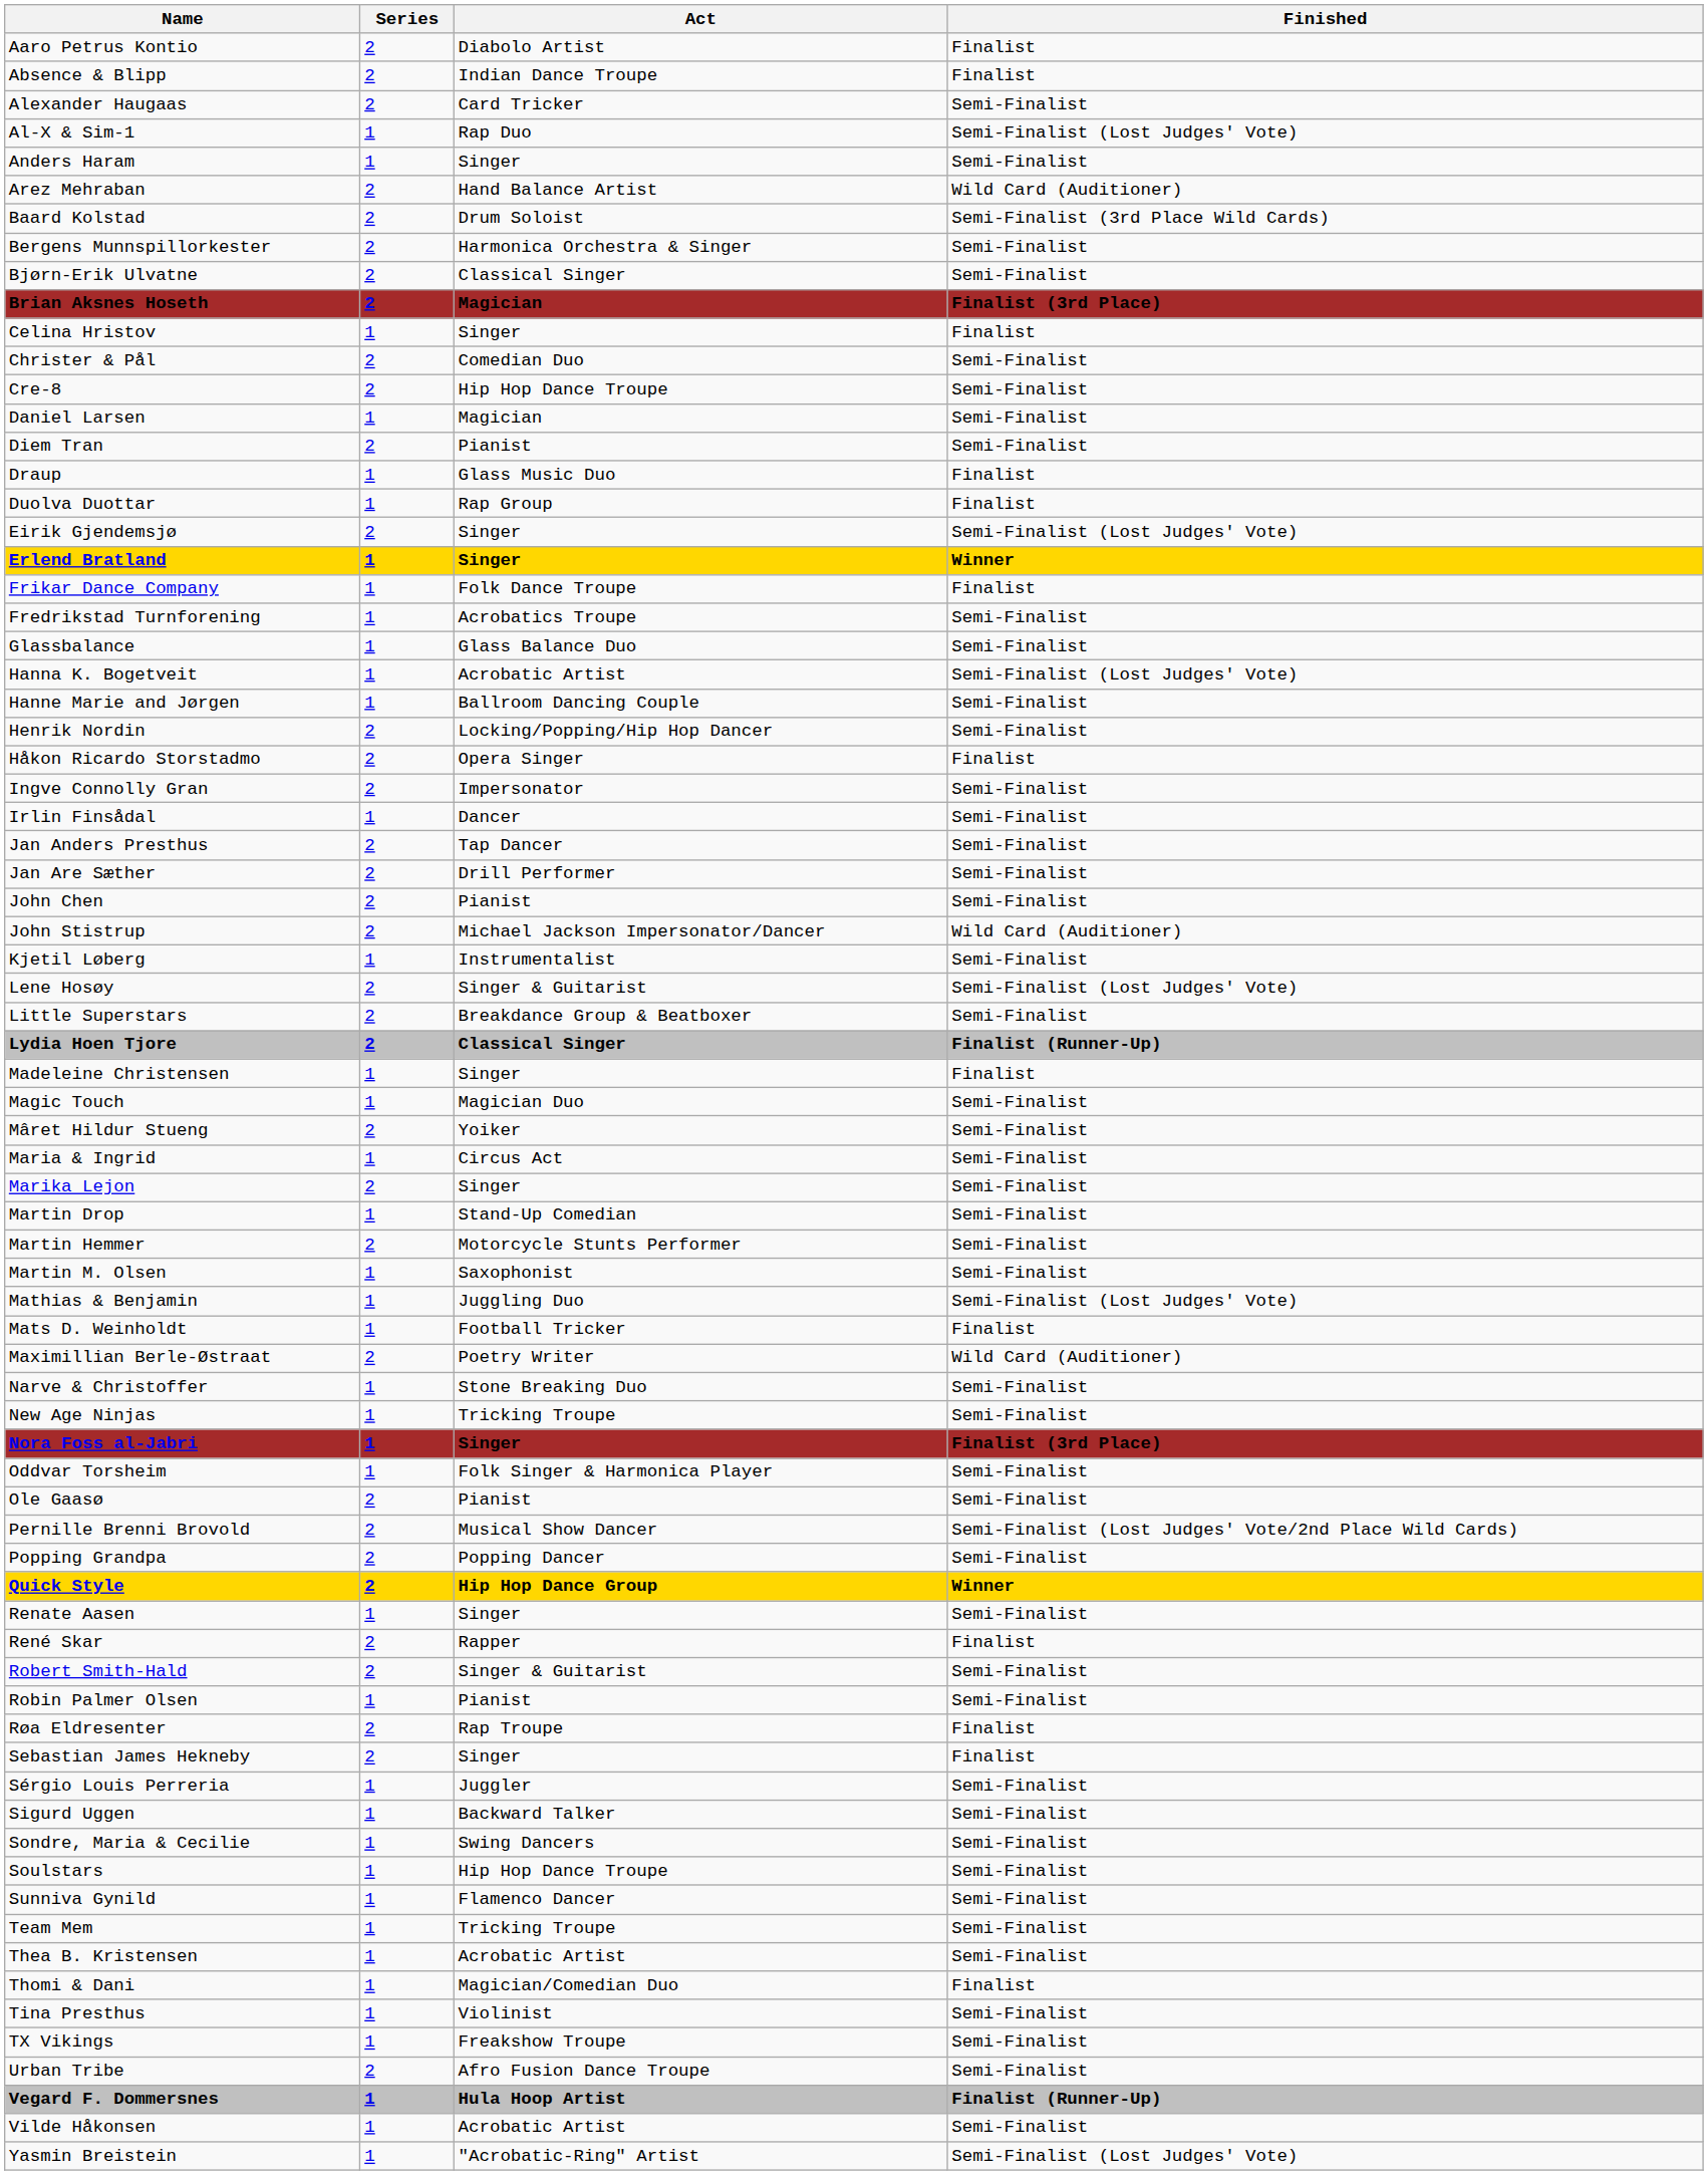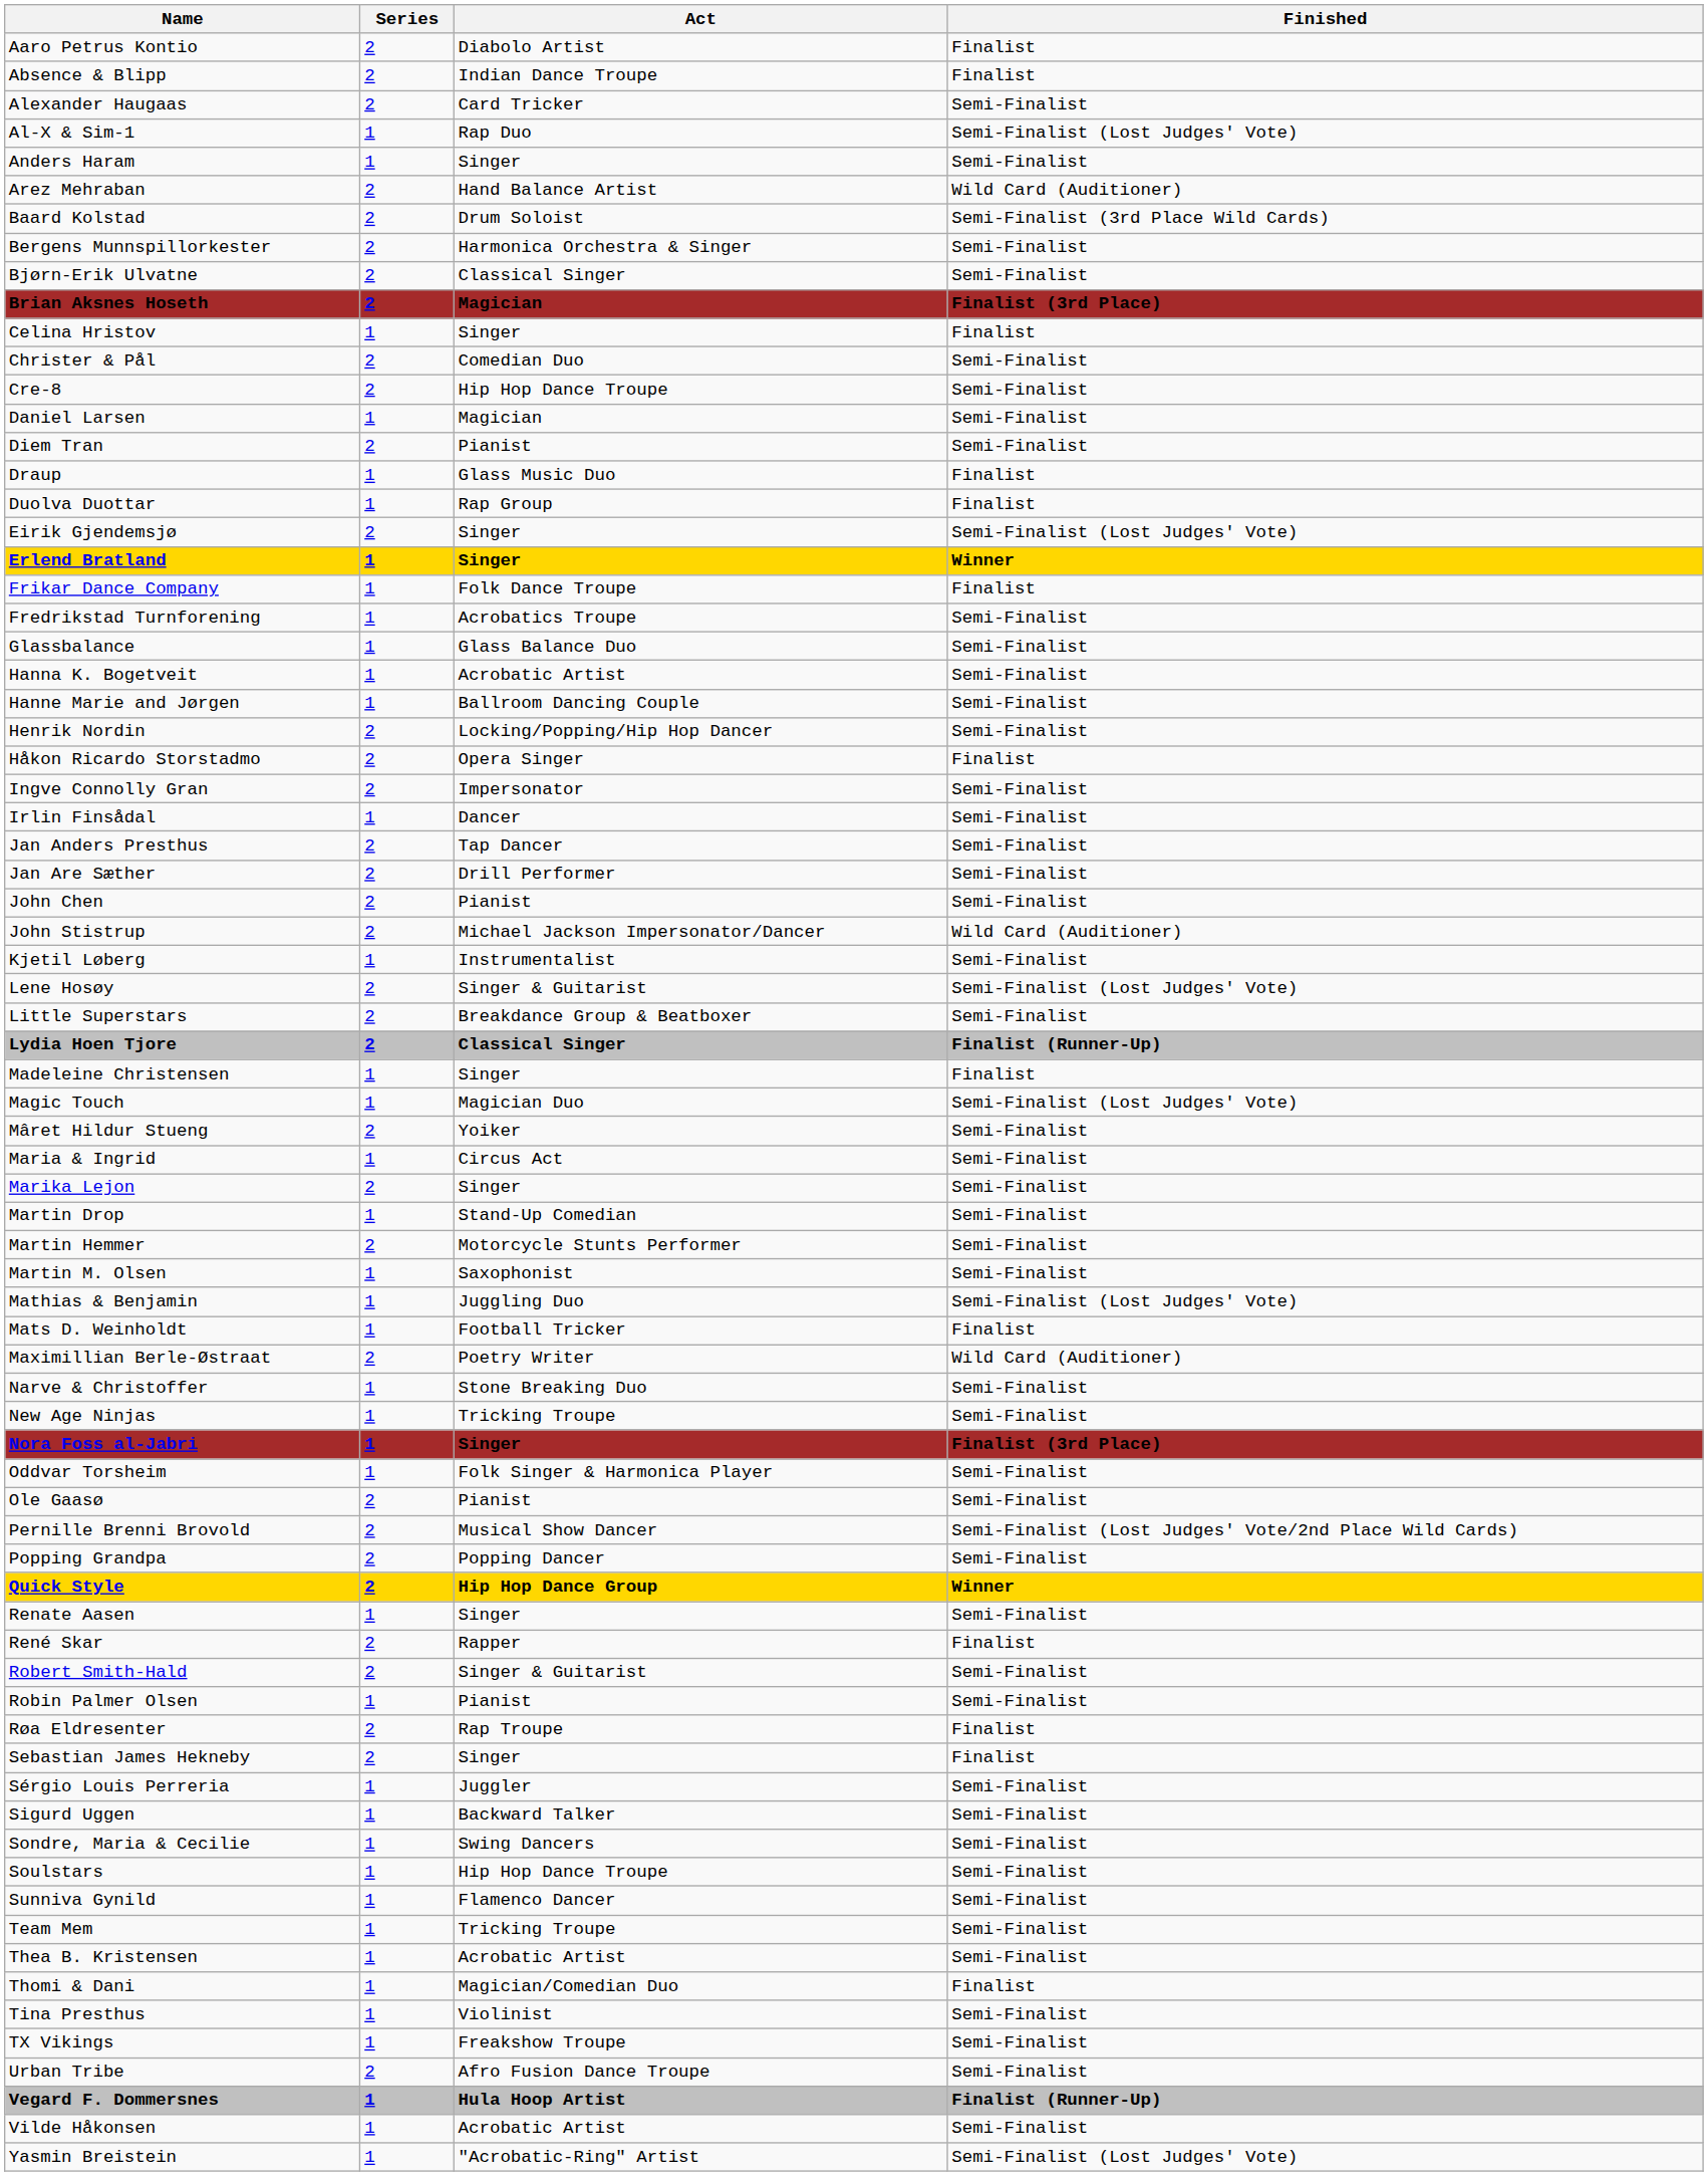Hanna K. Bogetveit | Finished: Semi-Finalist (Lost Judges' Vote) -> Semi-Finalist
Magic Touch | Finished: Semi-Finalist -> Semi-Finalist (Lost Judges' Vote)
